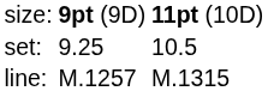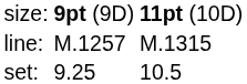rows swapped: set: <-> line:
